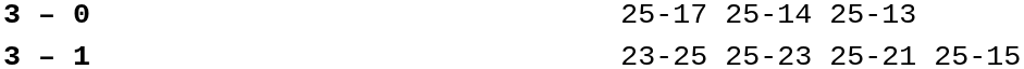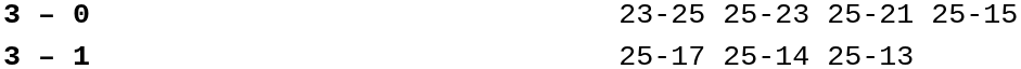3 – 0 | column 4: 25-17 25-14 25-13 -> 23-25 25-23 25-21 25-15
3 – 1 | column 4: 23-25 25-23 25-21 25-15 -> 25-17 25-14 25-13
